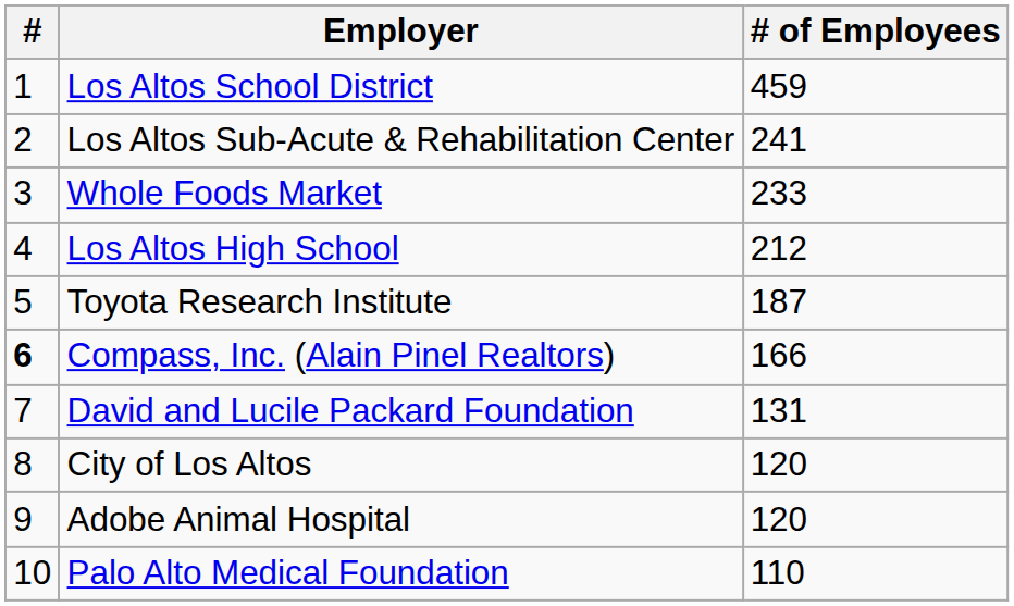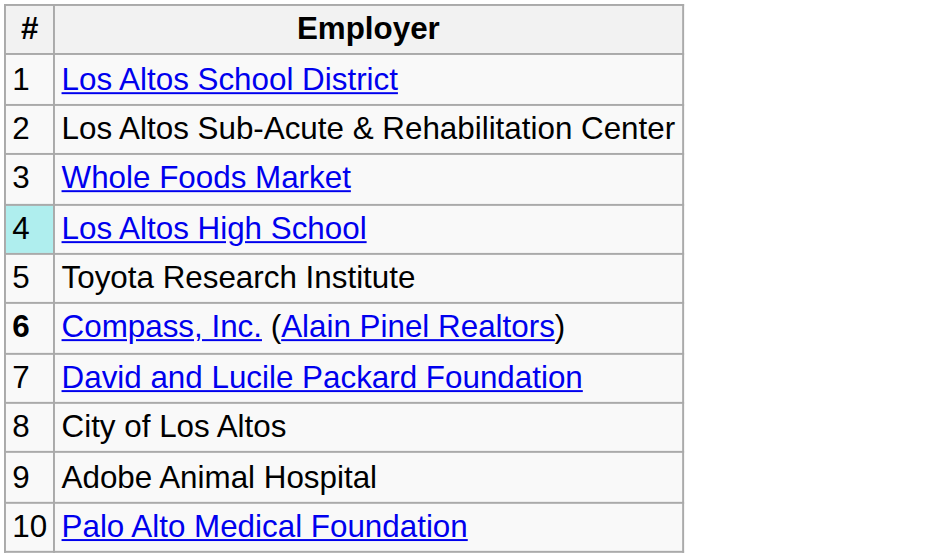- column: # of Employees | 459 | 241 | 233 | 212 | 187 | 166 | 131 | 120 | 120 | 110
Los Altos High School | #: no background -> paleturquoise background
